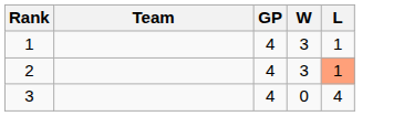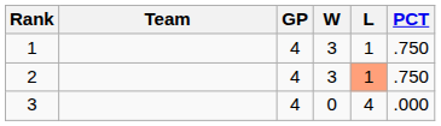+ column: PCT | .750 | .750 | .000
